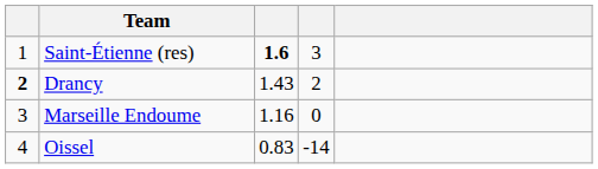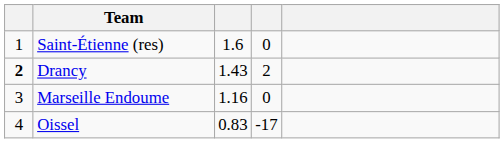Saint-Étienne (res) | column 3: bold -> normal
Saint-Étienne (res) | column 4: 3 -> 0
Oissel | column 4: -14 -> -17
